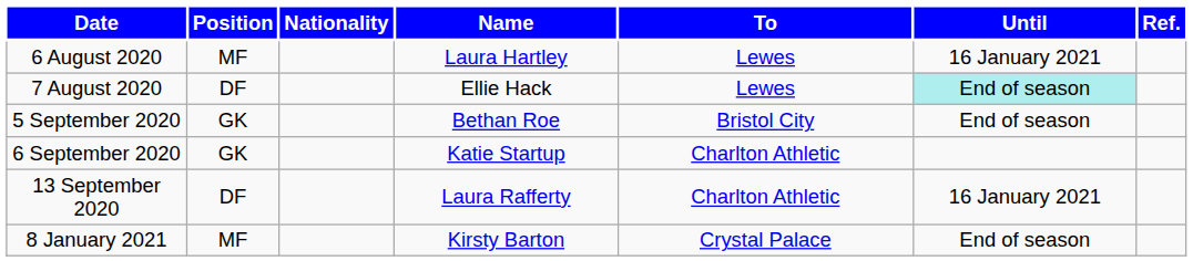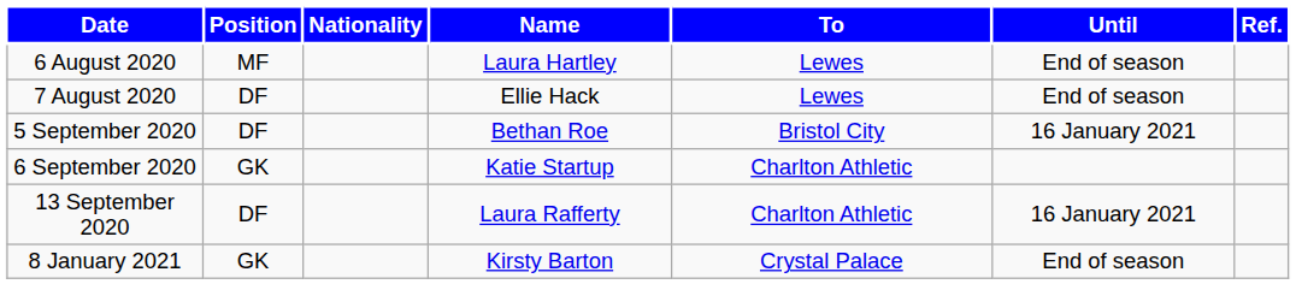6 August 2020 | Until: 16 January 2021 -> End of season
7 August 2020 | Until: paleturquoise background -> no background
5 September 2020 | Position: GK -> DF
5 September 2020 | Until: End of season -> 16 January 2021
8 January 2021 | Position: MF -> GK
